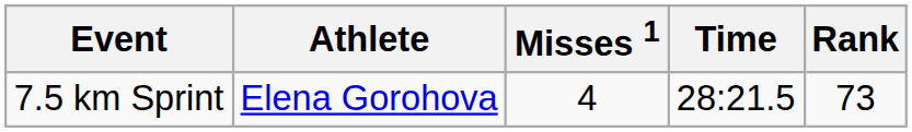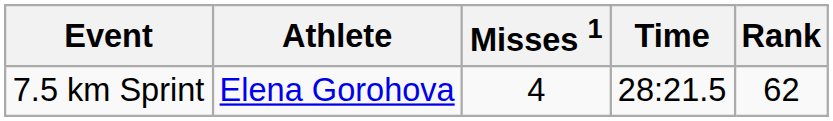7.5 km Sprint | Rank: 73 -> 62
